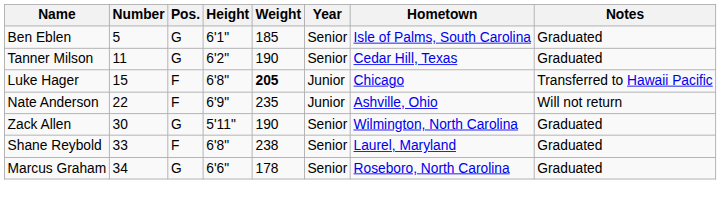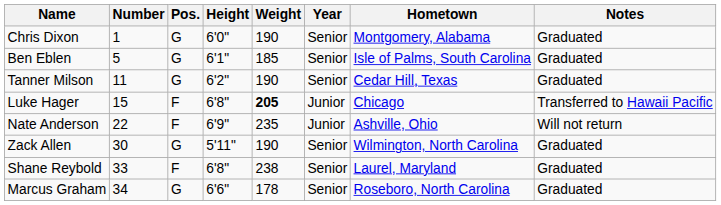+ row: Chris Dixon | 1 | G | 6'0" | 190 | Senior | Montgomery, Alabama | Graduated
